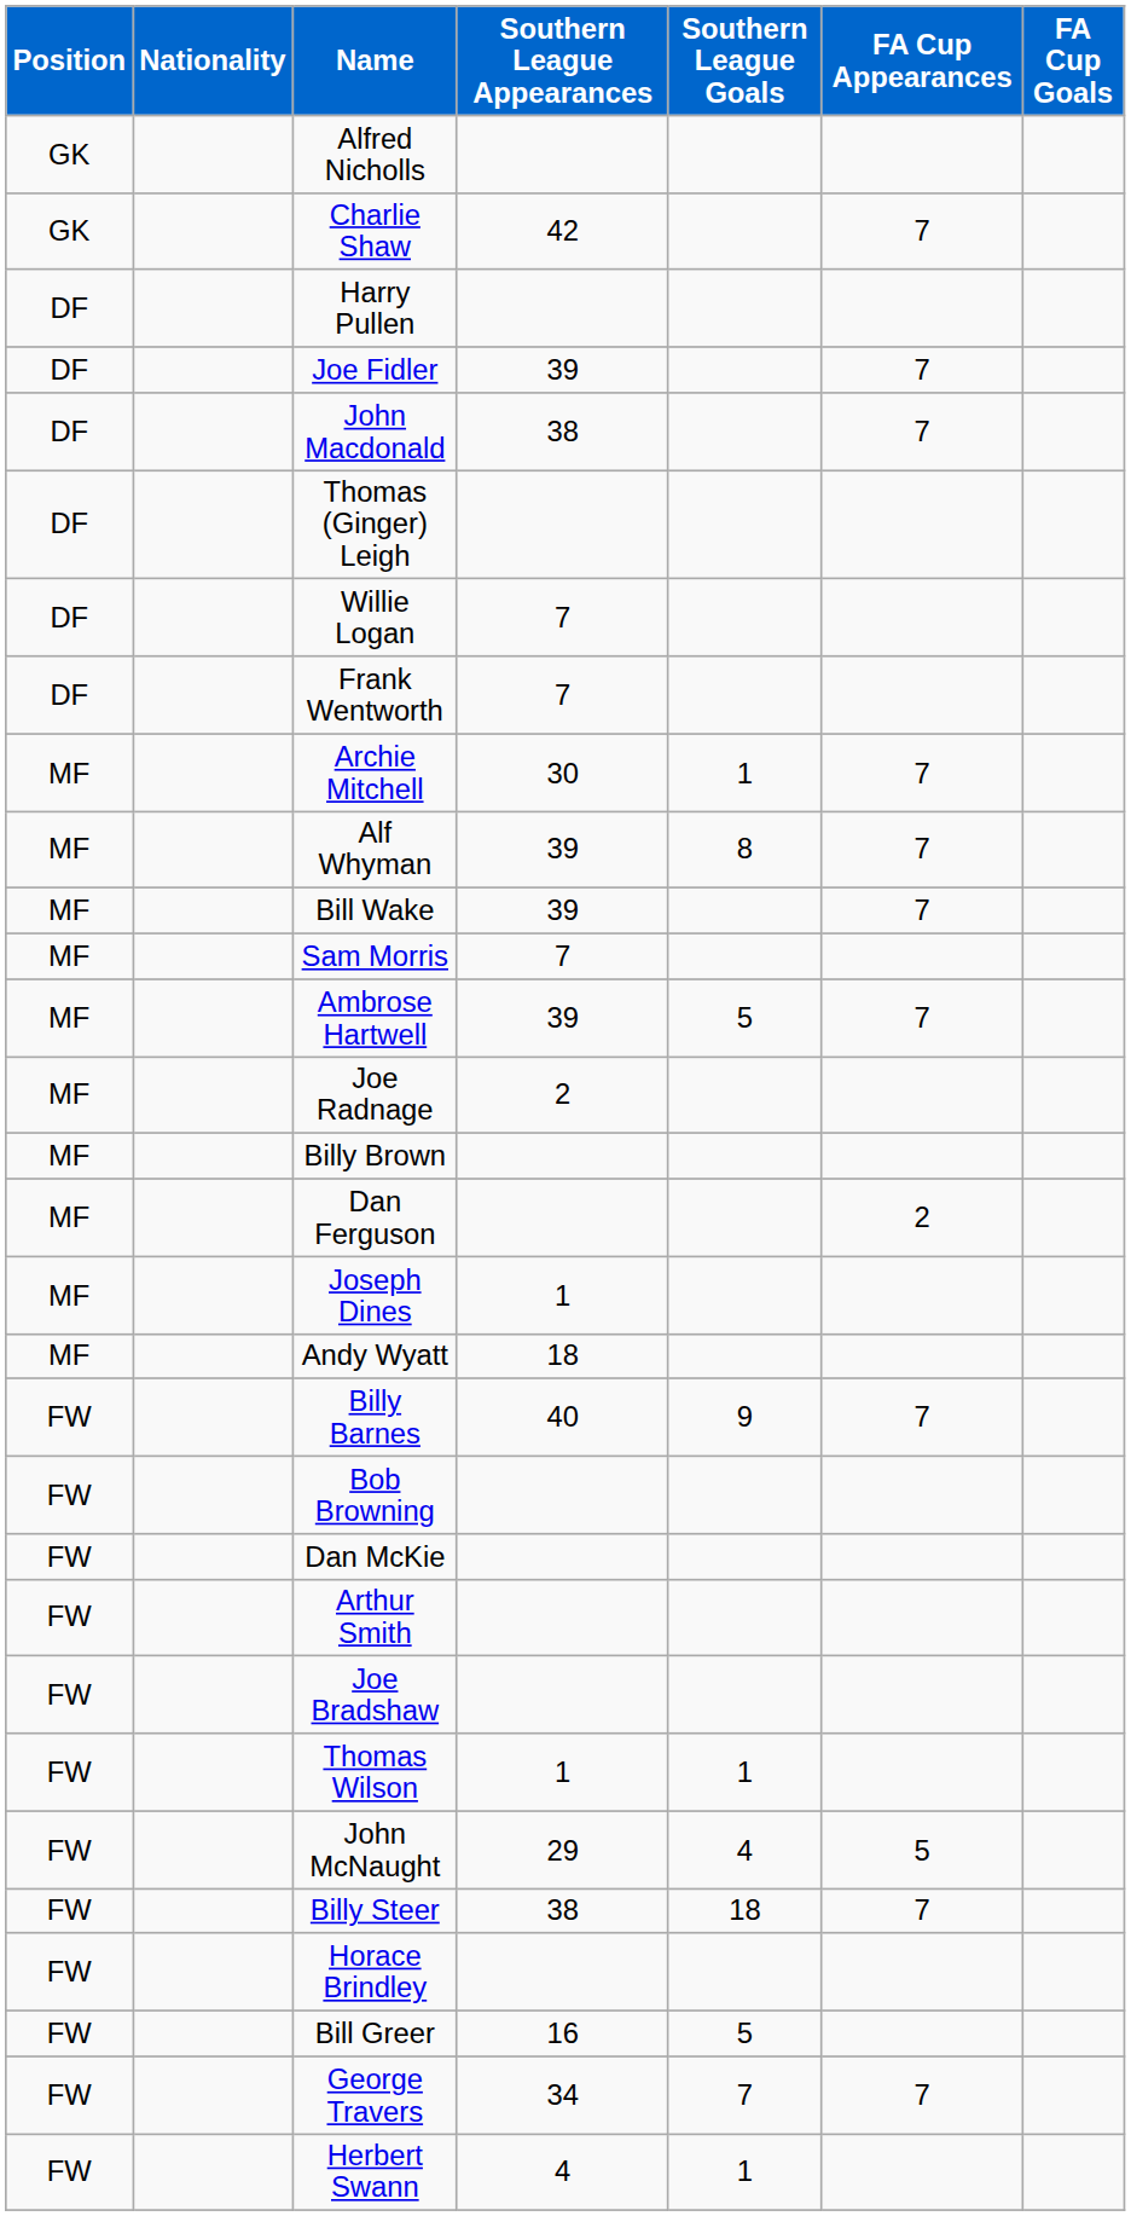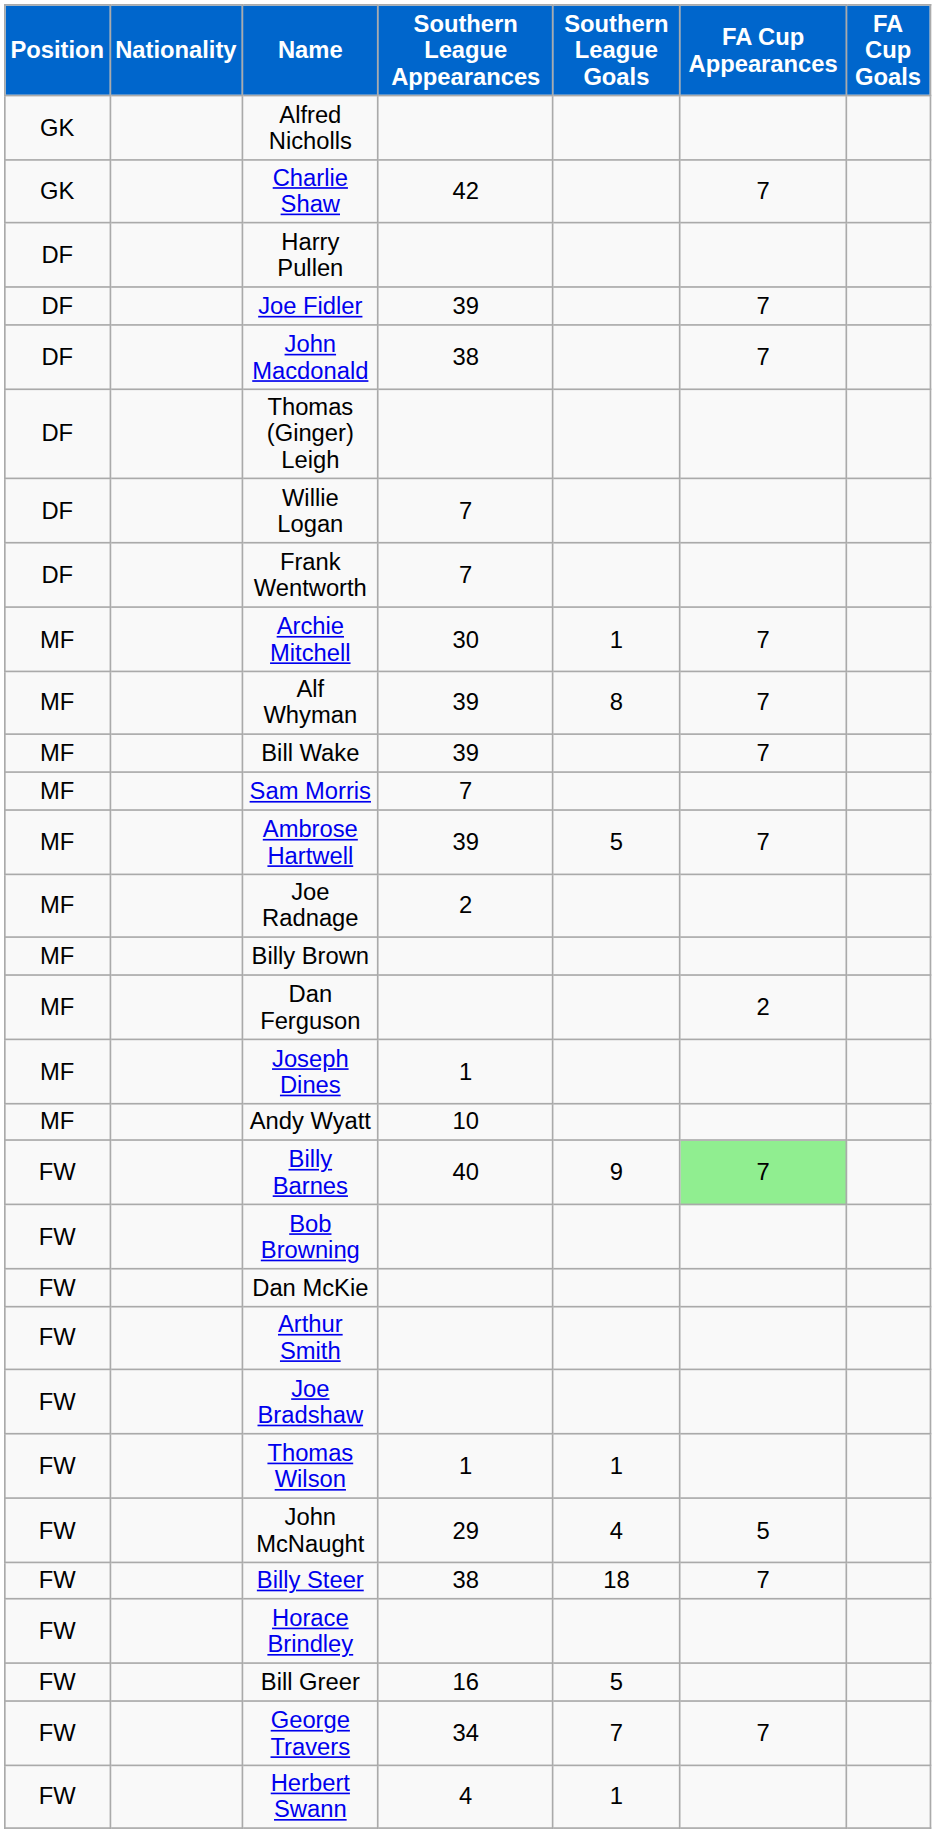Andy Wyatt | Southern League Appearances: 18 -> 10
Billy Barnes | FA Cup Appearances: no background -> lightgreen background
